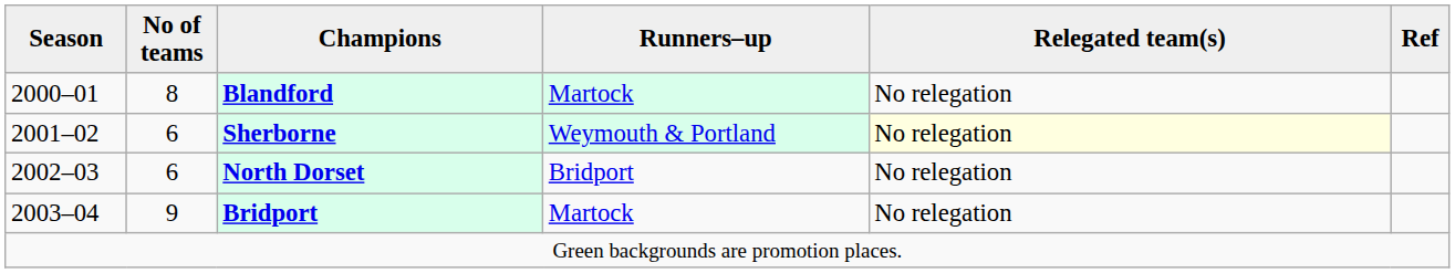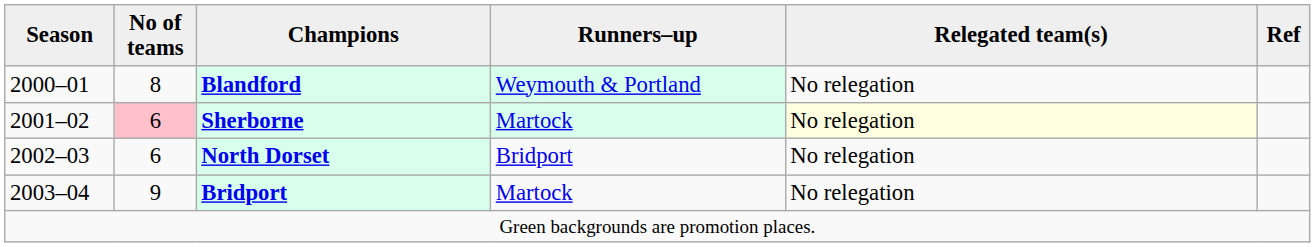Blandford | Runners–up: Martock -> Weymouth & Portland
Sherborne | No of teams: no background -> pink background
Sherborne | Runners–up: Weymouth & Portland -> Martock
